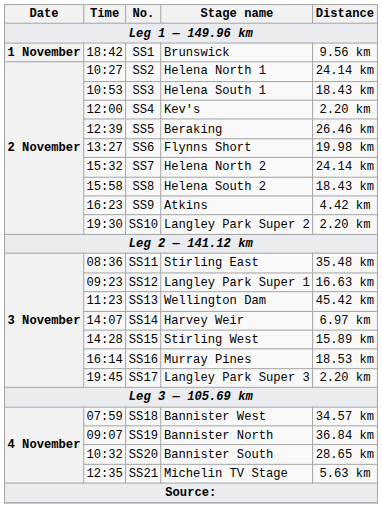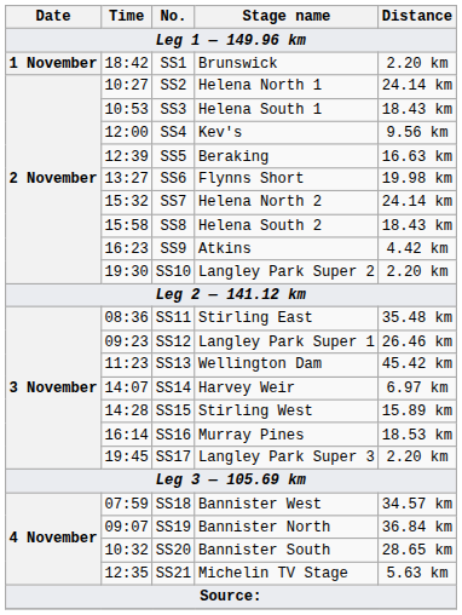SS1 | Distance: 9.56 km -> 2.20 km
SS4 | Distance: 2.20 km -> 9.56 km
SS5 | Distance: 26.46 km -> 16.63 km
SS12 | Distance: 16.63 km -> 26.46 km
